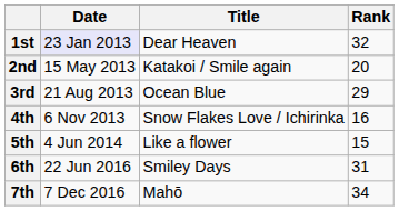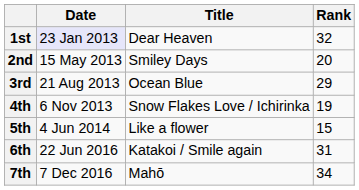2nd | Title: Katakoi / Smile again -> Smiley Days
4th | Rank: 16 -> 19
6th | Title: Smiley Days -> Katakoi / Smile again
